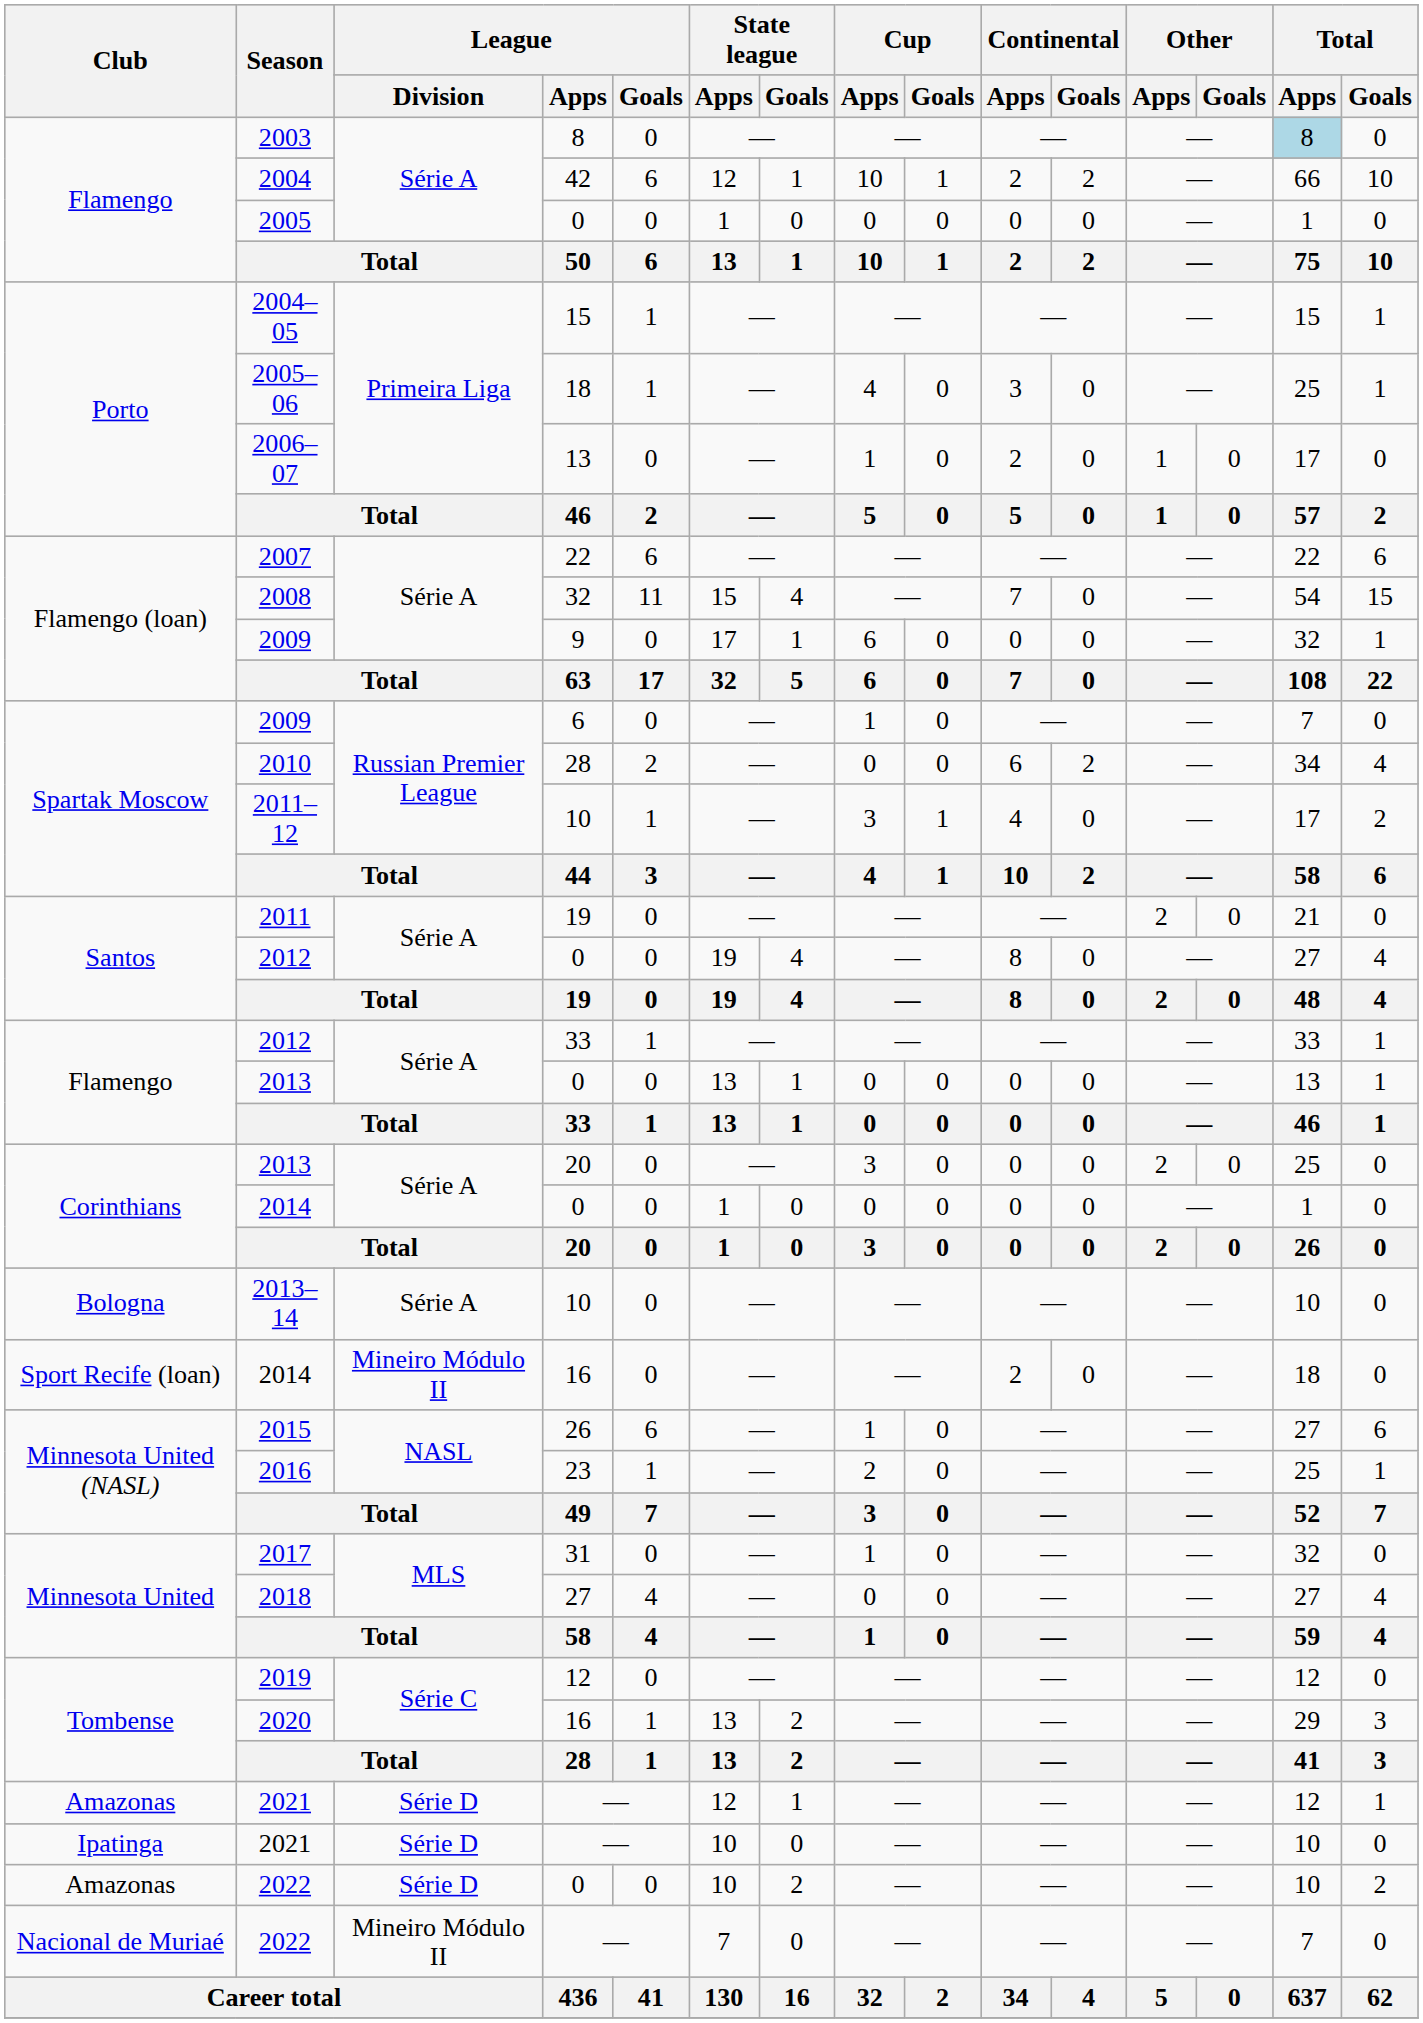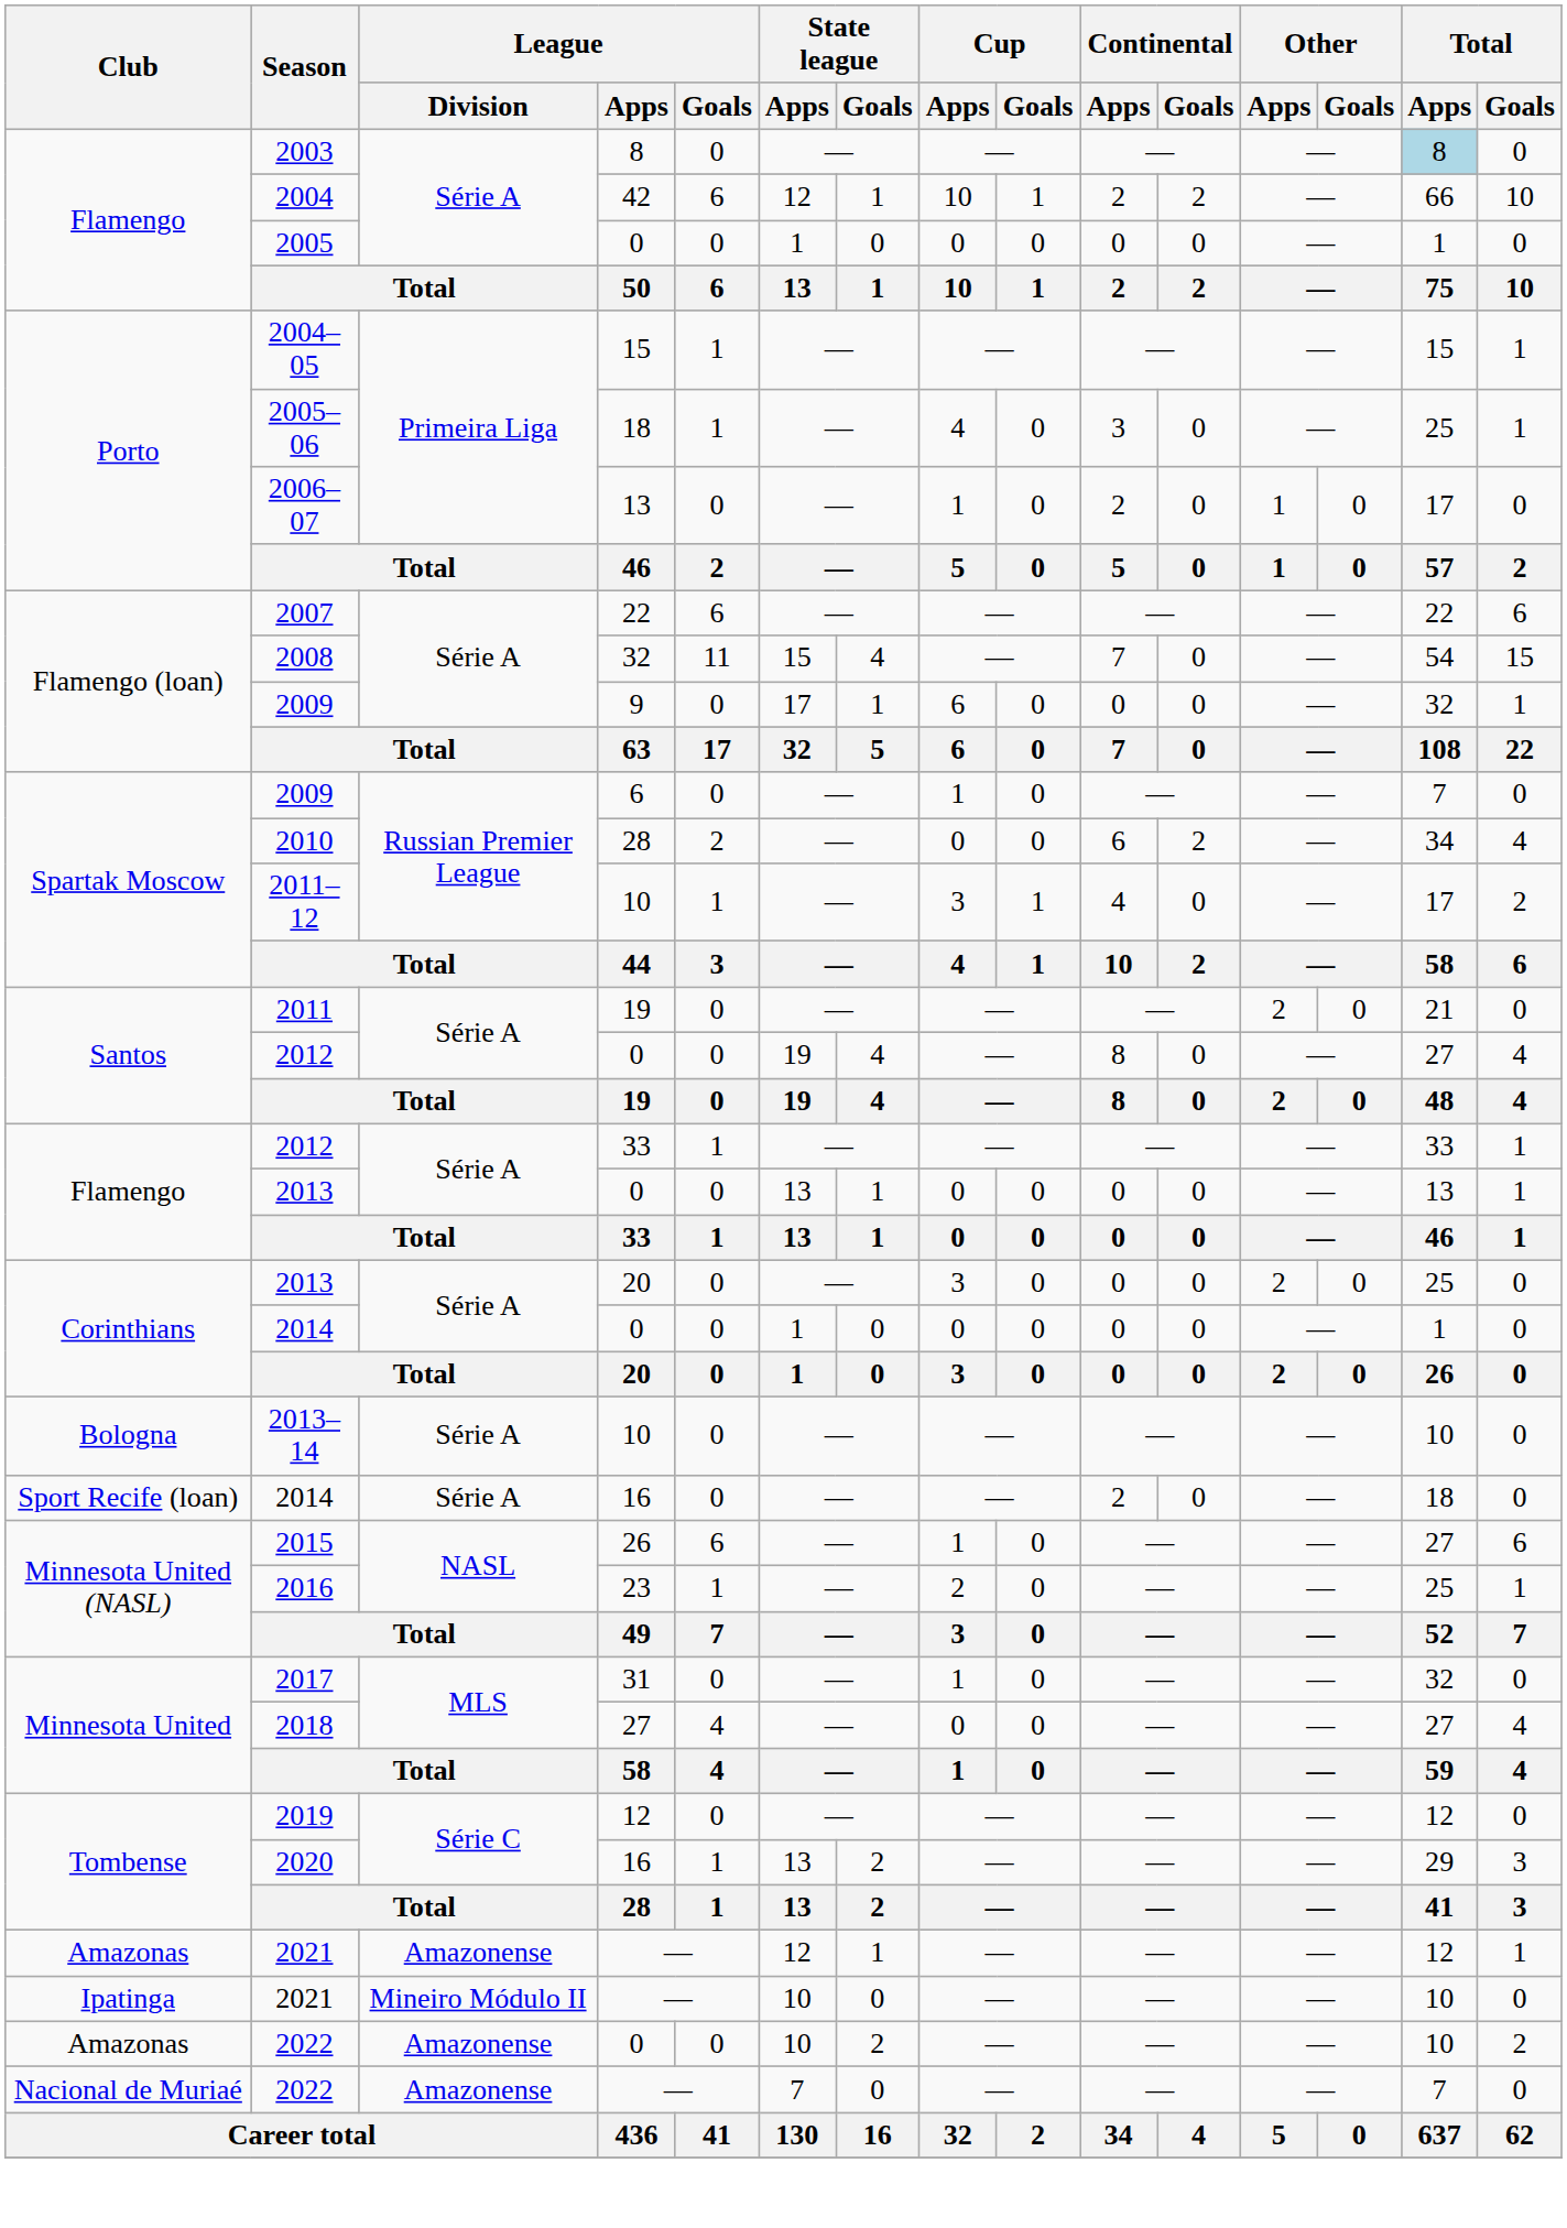Sport Recife (loan) / 2014 | League / Division: Mineiro Módulo II -> Série A
Amazonas / 2021 | League / Division: Série D -> Amazonense
Ipatinga / 2021 | League / Division: Série D -> Mineiro Módulo II
Amazonas / 2022 | League / Division: Série D -> Amazonense
Nacional de Muriaé / 2022 | League / Division: Mineiro Módulo II -> Amazonense
